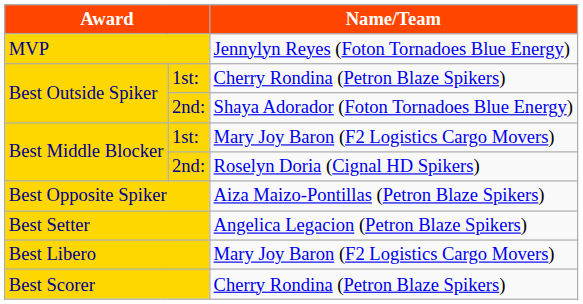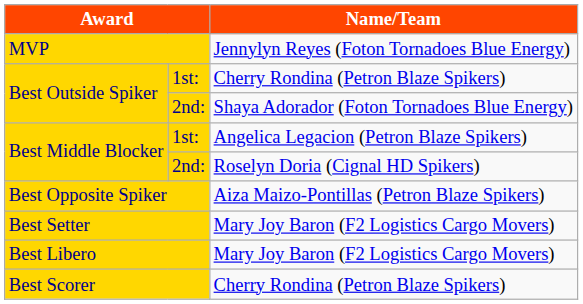Best Middle Blocker / 1st: | Name/Team: Mary Joy Baron (F2 Logistics Cargo Movers) -> Angelica Legacion (Petron Blaze Spikers)
Best Setter | Name/Team: Angelica Legacion (Petron Blaze Spikers) -> Mary Joy Baron (F2 Logistics Cargo Movers)
